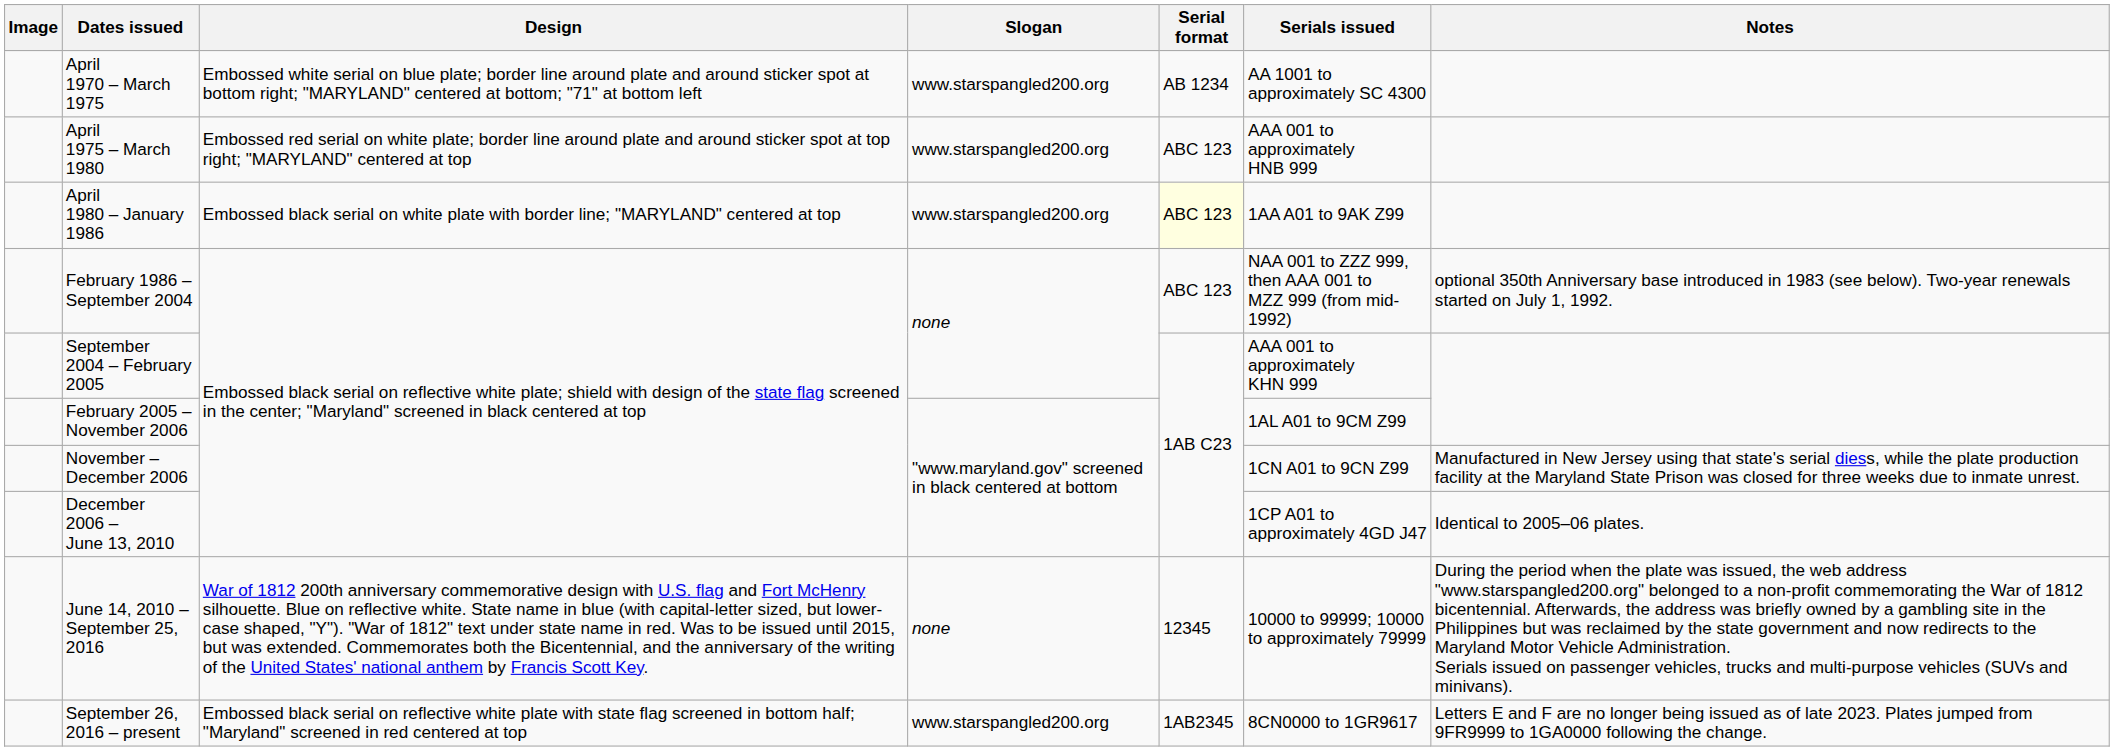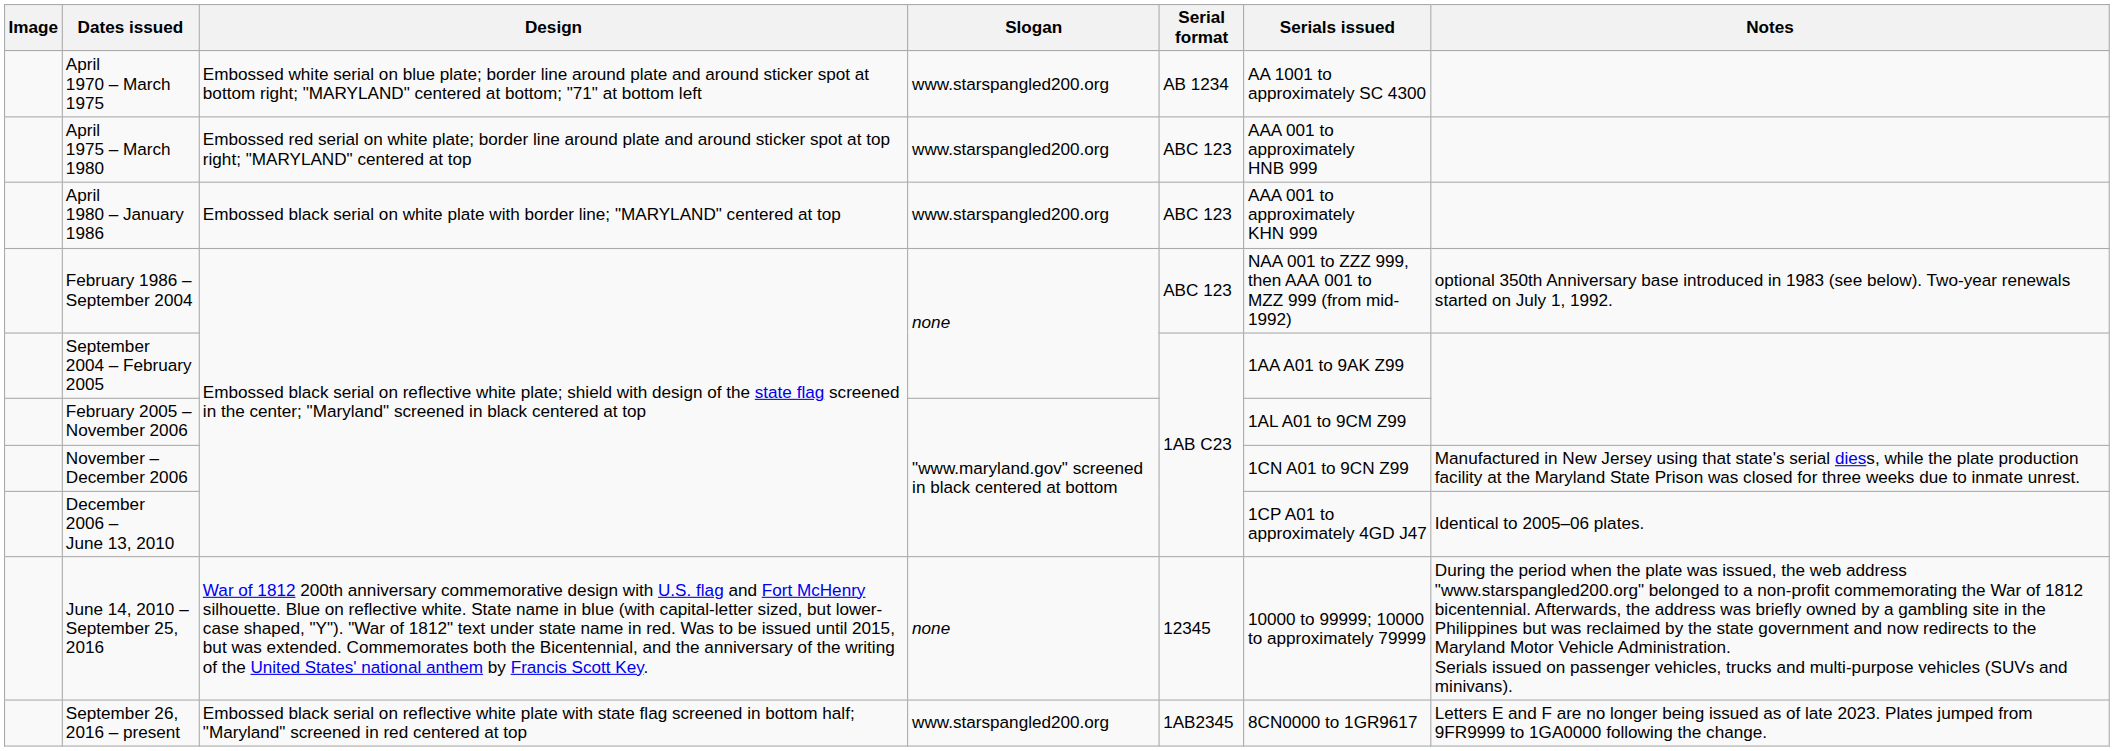April 1980 – January 1986 | Serial format: lightyellow background -> no background
April 1980 – January 1986 | Serials issued: 1AA A01 to 9AK Z99 -> AAA 001 to approximately KHN 999
September 2004 – February 2005 | Serials issued: AAA 001 to approximately KHN 999 -> 1AA A01 to 9AK Z99
